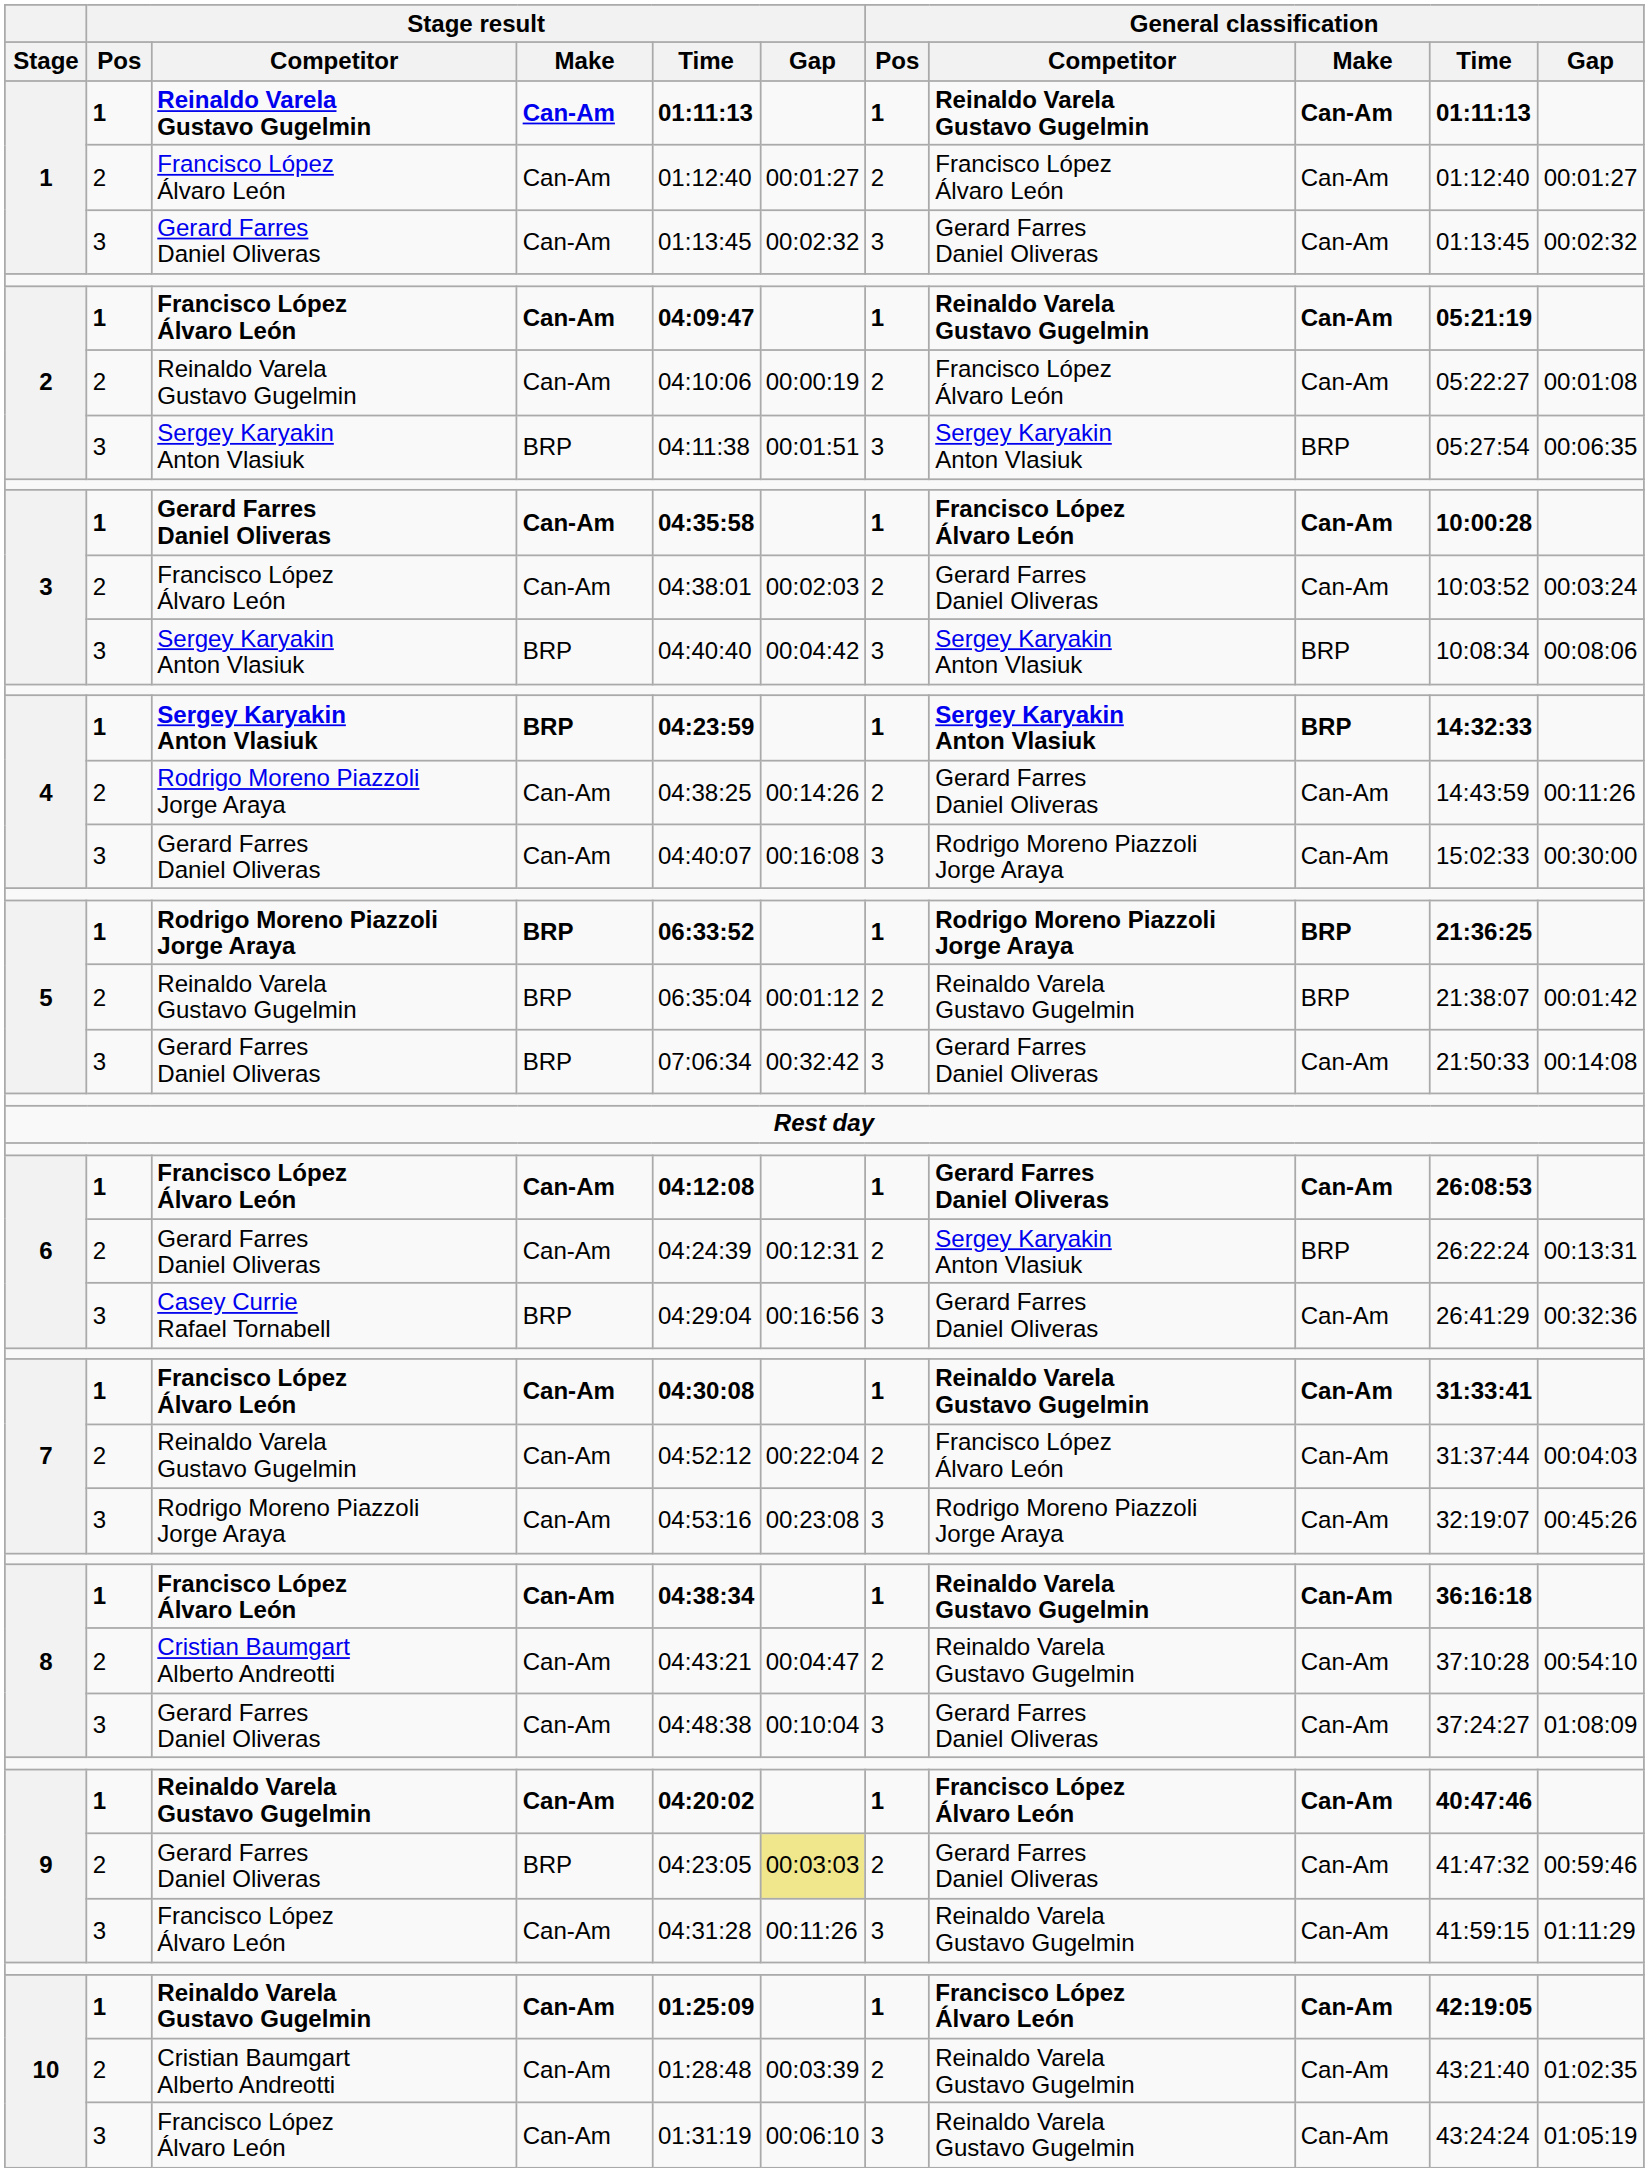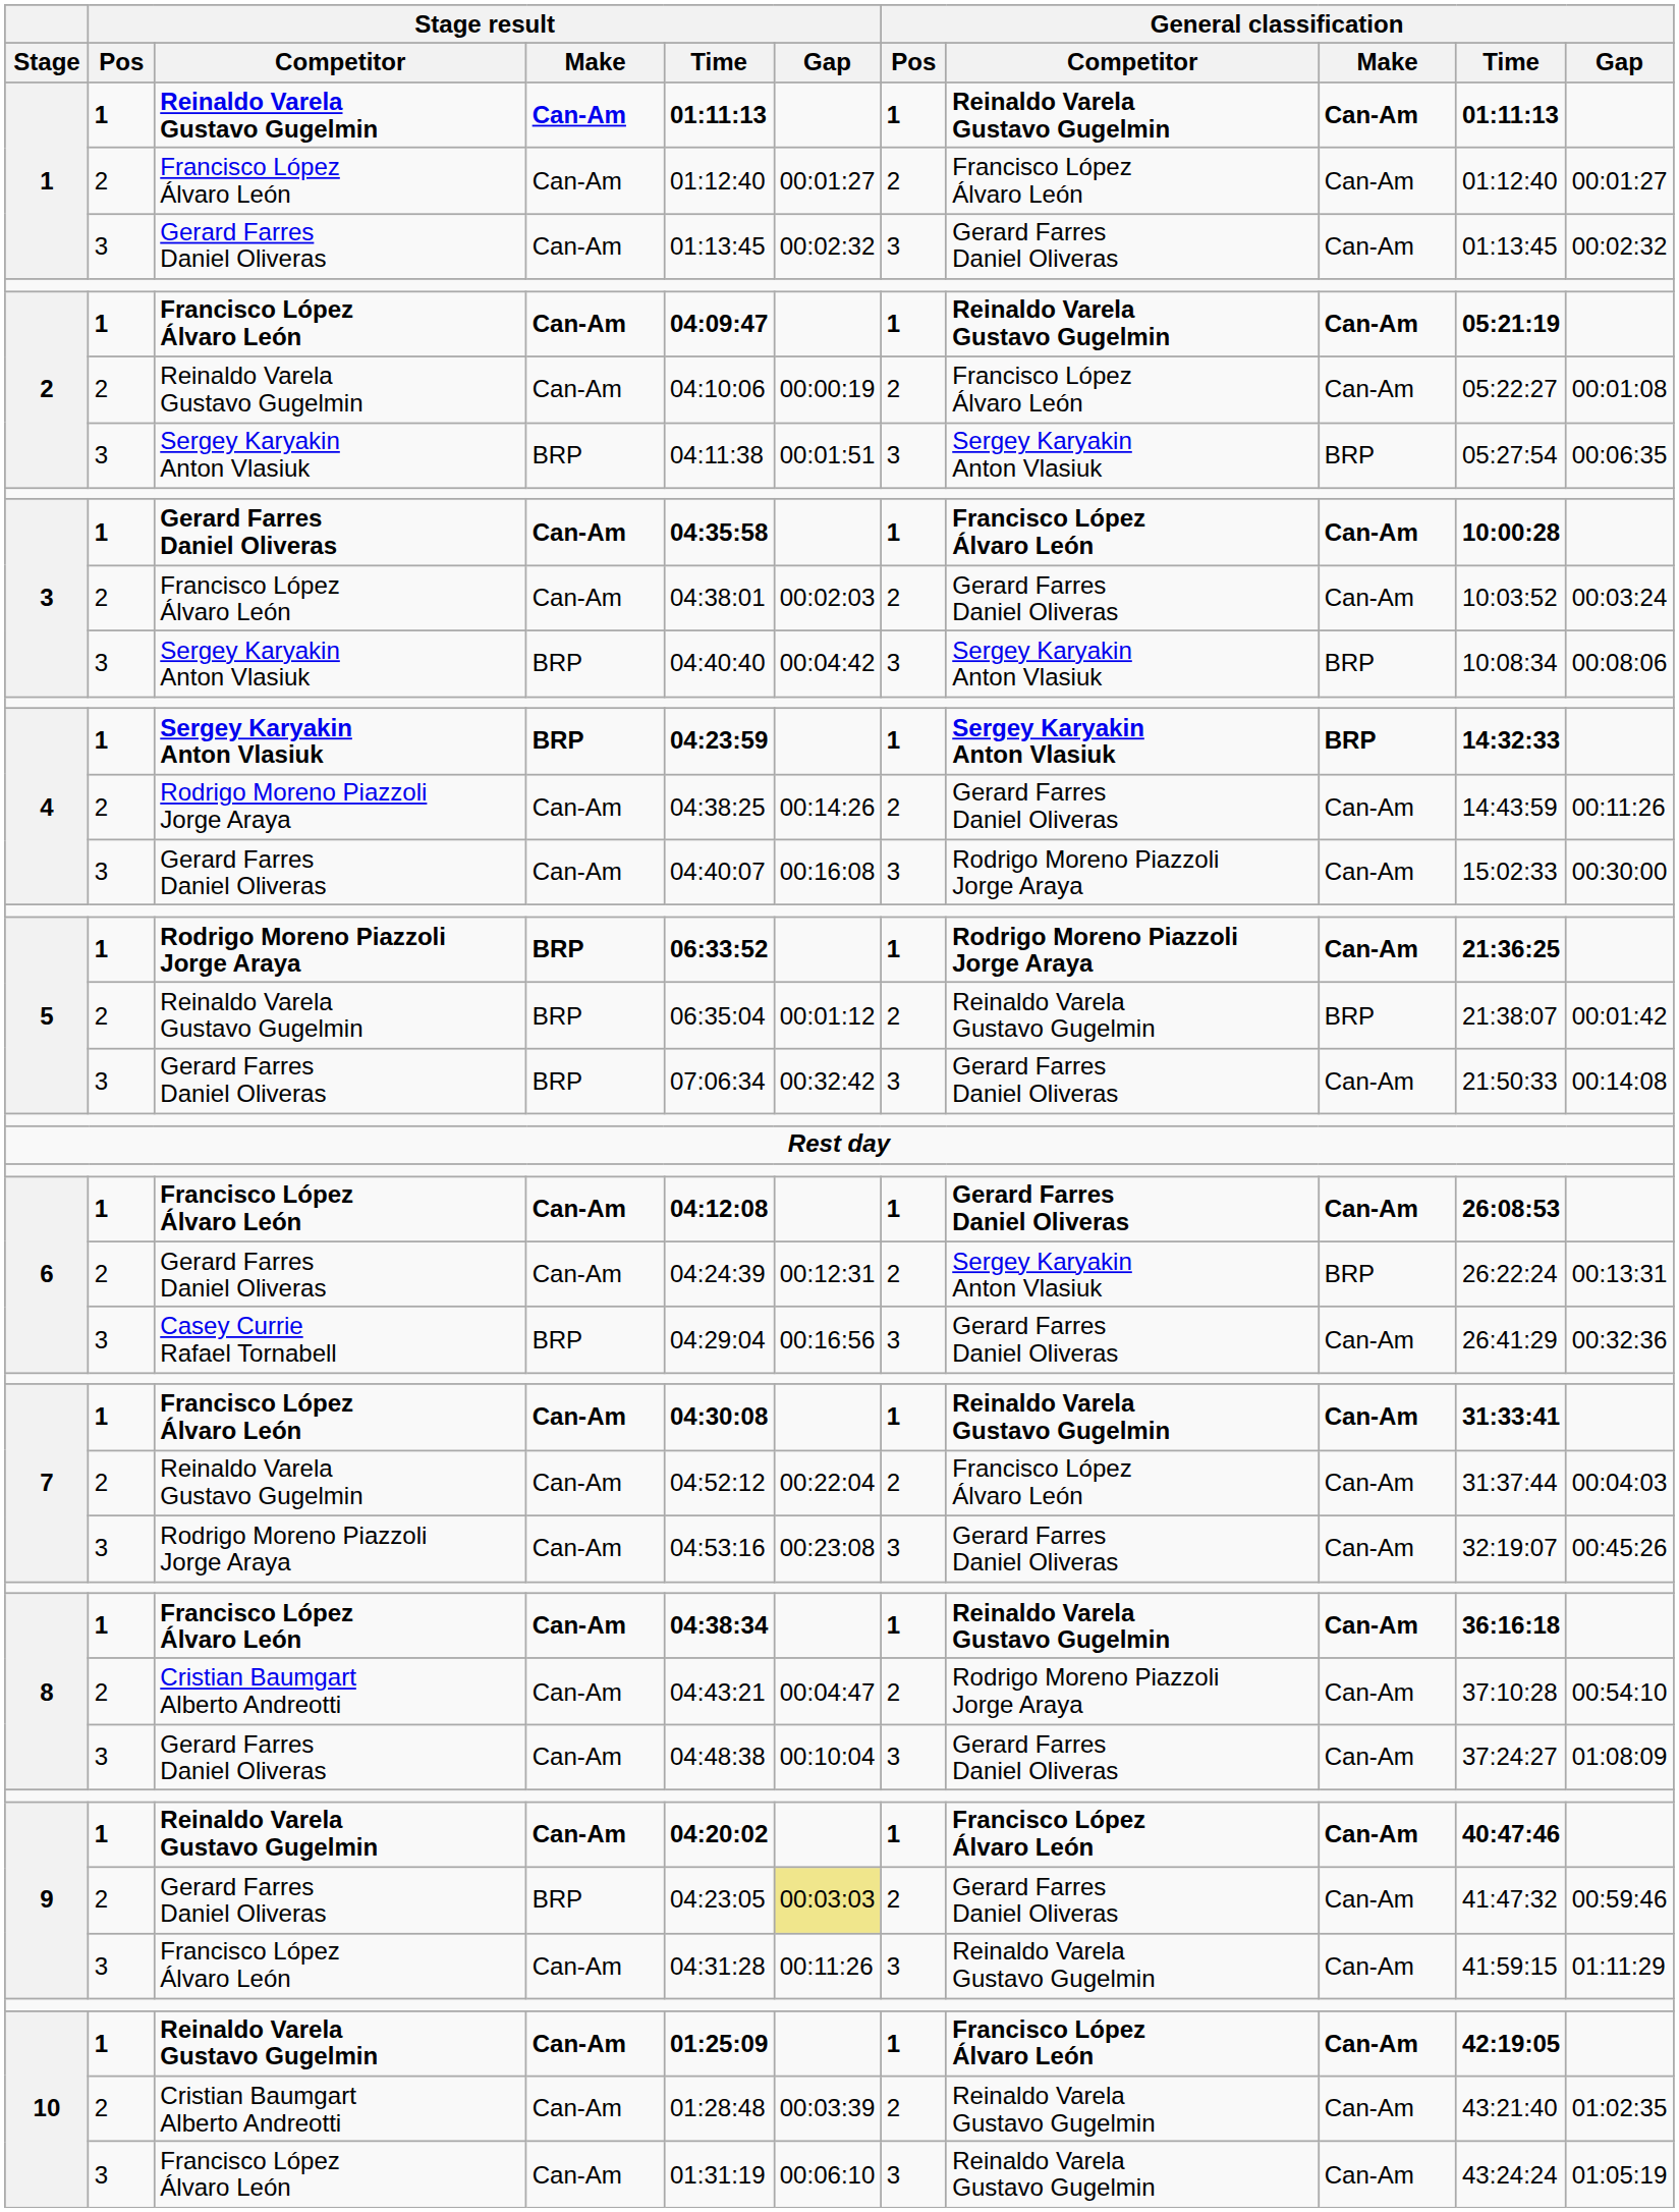5 / Rodrigo Moreno Piazzoli Jorge Araya | General classification / Make: BRP -> Can-Am
7 / Rodrigo Moreno Piazzoli Jorge Araya | General classification / Competitor: Rodrigo Moreno Piazzoli Jorge Araya -> Gerard Farres Daniel Oliveras
8 / Cristian Baumgart Alberto Andreotti | General classification / Competitor: Reinaldo Varela Gustavo Gugelmin -> Rodrigo Moreno Piazzoli Jorge Araya
